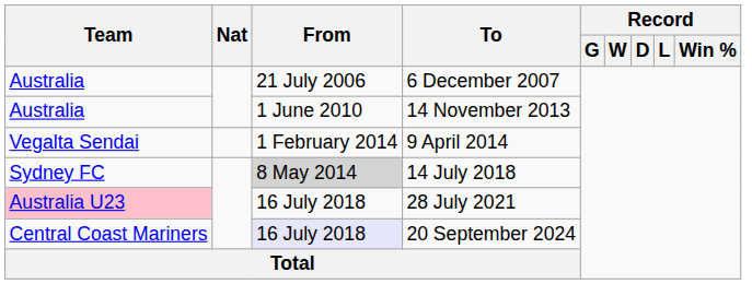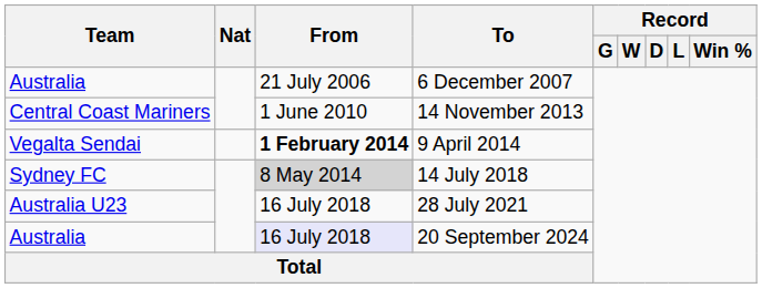14 November 2013 | Team: Australia -> Central Coast Mariners
9 April 2014 | From: normal -> bold
28 July 2021 | Team: pink background -> no background
20 September 2024 | Team: Central Coast Mariners -> Australia
